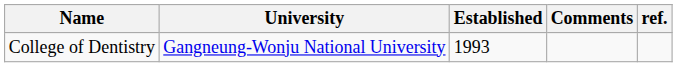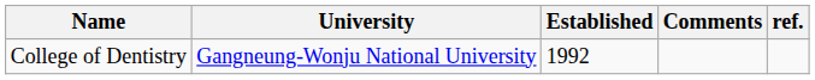College of Dentistry | Established: 1993 -> 1992
